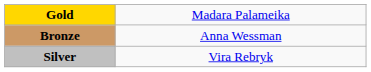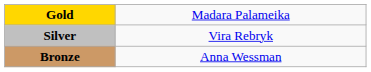rows swapped: Silver <-> Bronze
